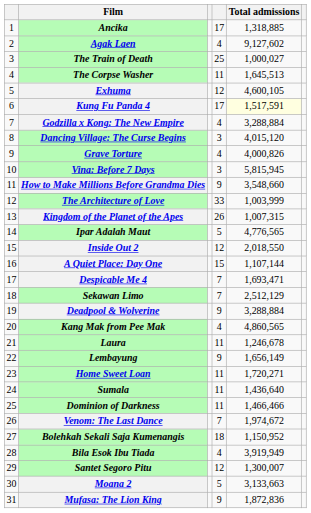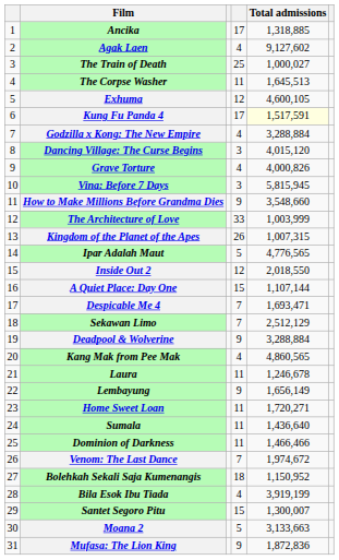Bila Esok Ibu Tiada | Total admissions: 3,919,949 -> 3,919,199
Santet Segoro Pitu | column 4: 12 -> 15
